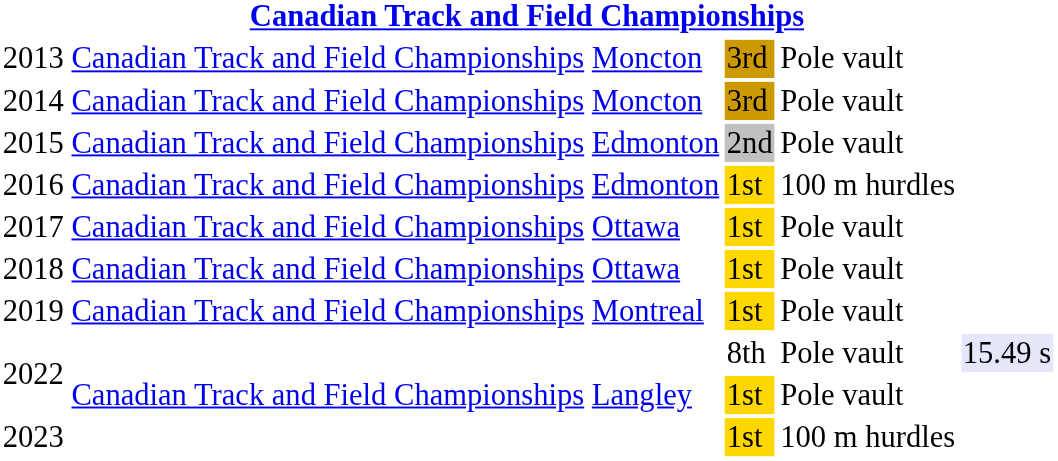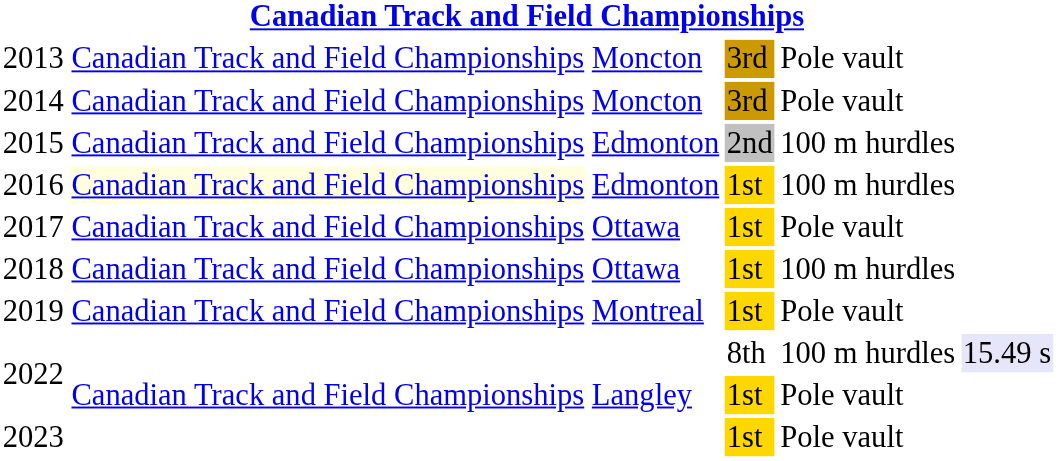2015 | column 5: Pole vault -> 100 m hurdles
2016 | column 2: no background -> lightyellow background
2018 | column 5: Pole vault -> 100 m hurdles
2022 / 8th | column 5: Pole vault -> 100 m hurdles
2023 | column 5: 100 m hurdles -> Pole vault
